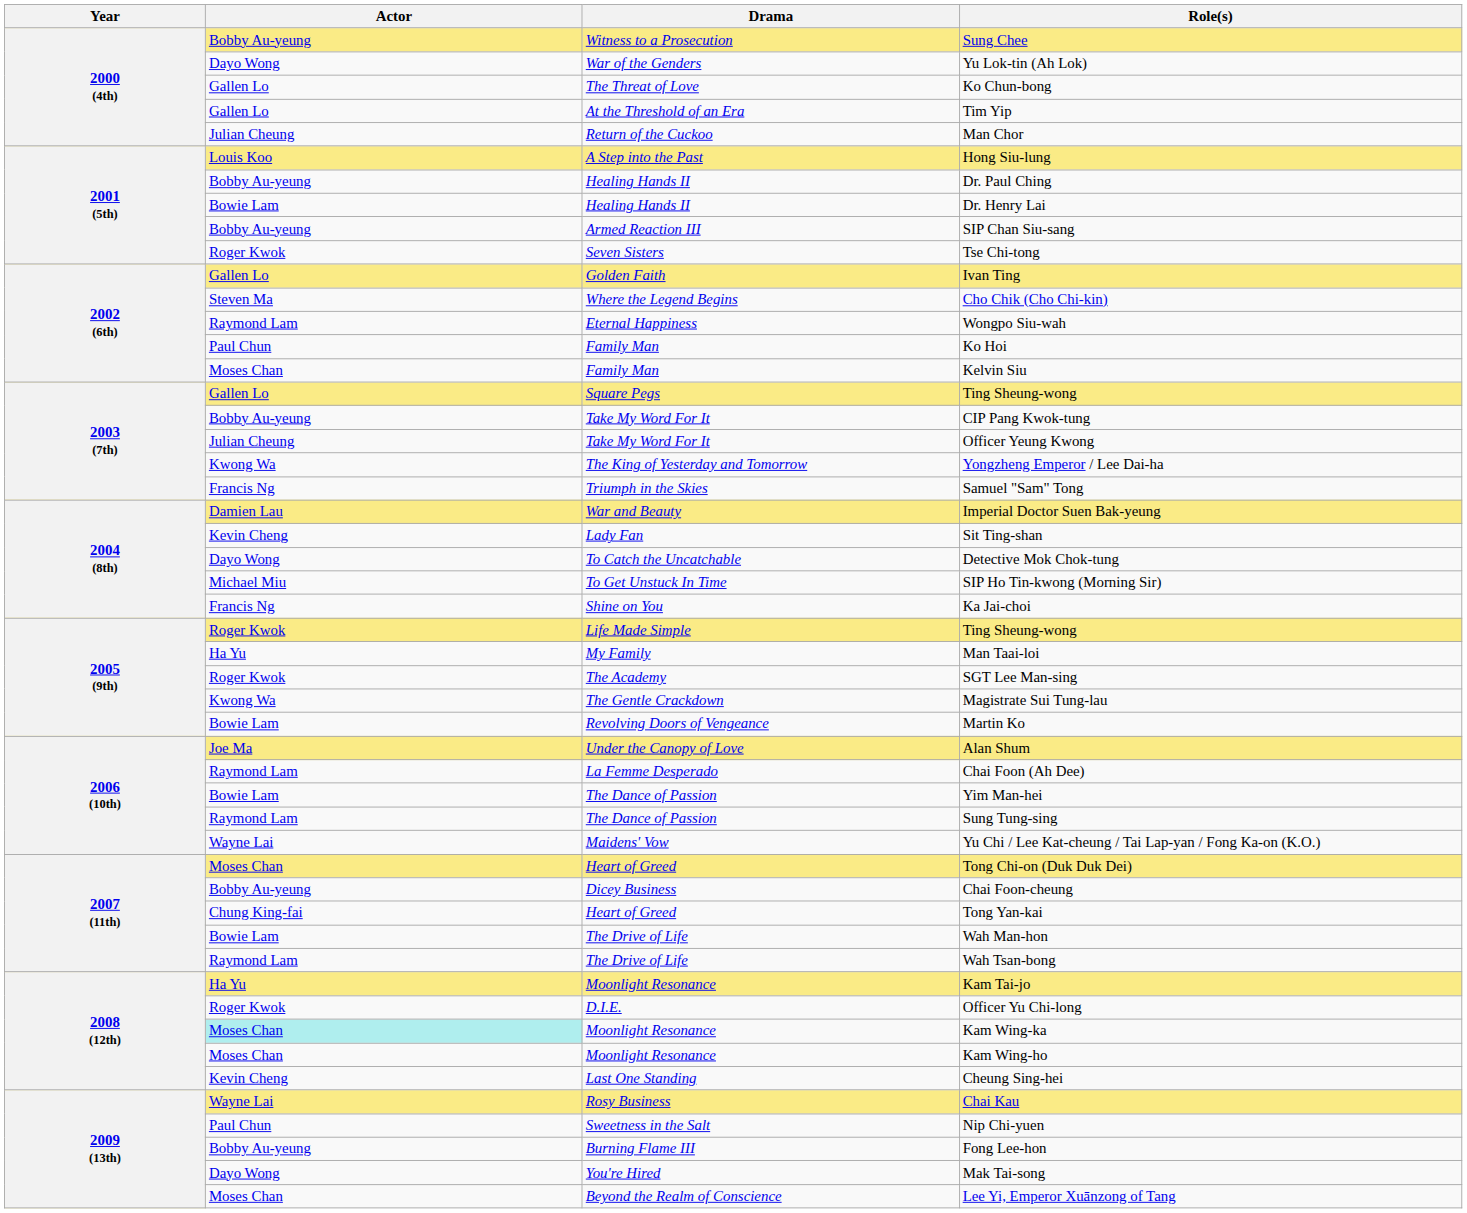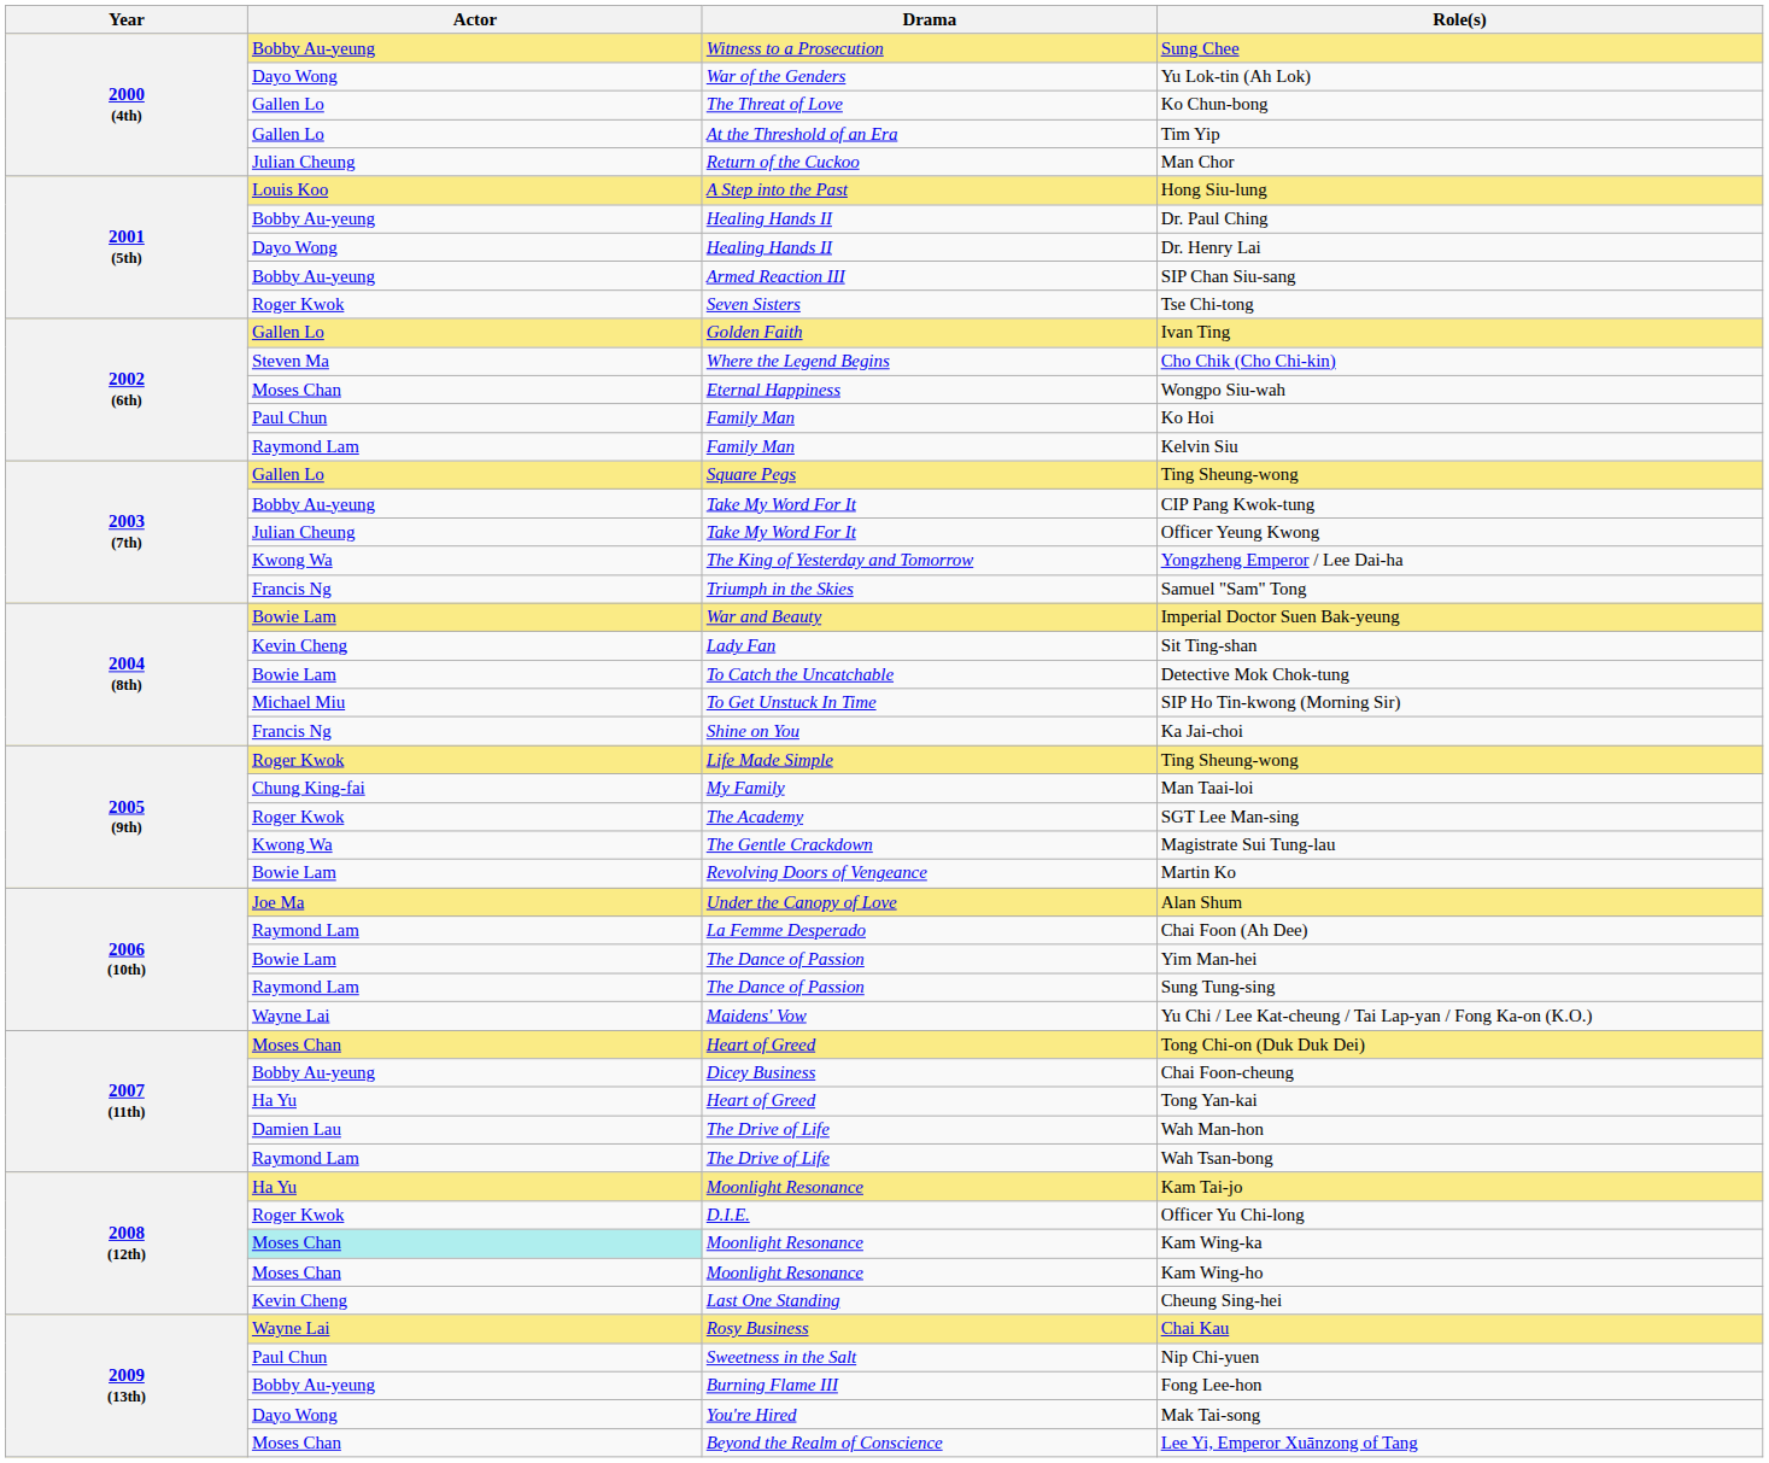Dr. Henry Lai | Actor: Bowie Lam -> Dayo Wong
Wongpo Siu-wah | Actor: Raymond Lam -> Moses Chan
Kelvin Siu | Actor: Moses Chan -> Raymond Lam
Imperial Doctor Suen Bak-yeung | Actor: Damien Lau -> Bowie Lam
Detective Mok Chok-tung | Actor: Dayo Wong -> Bowie Lam
Man Taai-loi | Actor: Ha Yu -> Chung King-fai
Tong Yan-kai | Actor: Chung King-fai -> Ha Yu
Wah Man-hon | Actor: Bowie Lam -> Damien Lau
